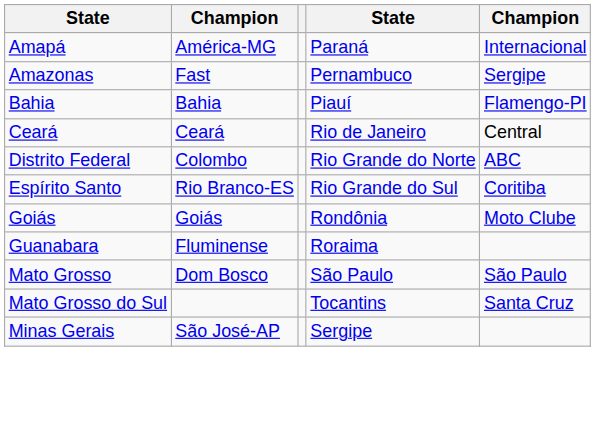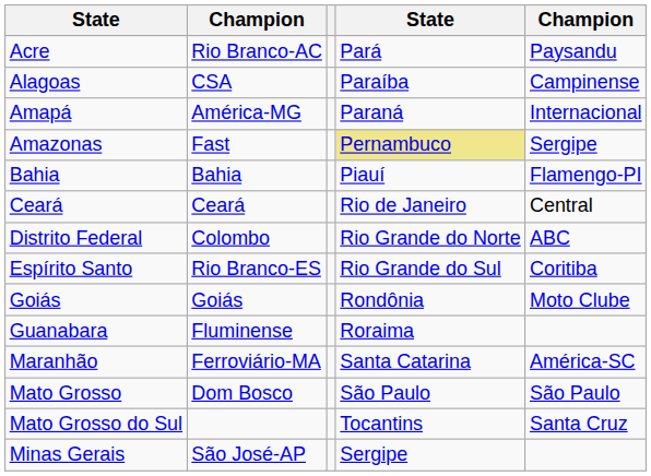+ row: Acre | Rio Branco-AC | Pará | Paysandu
+ row: Alagoas | CSA | Paraíba | Campinense
Amazonas | column 4: no background -> khaki background
+ row: Maranhão | Ferroviário-MA | Santa Catarina | América-SC
